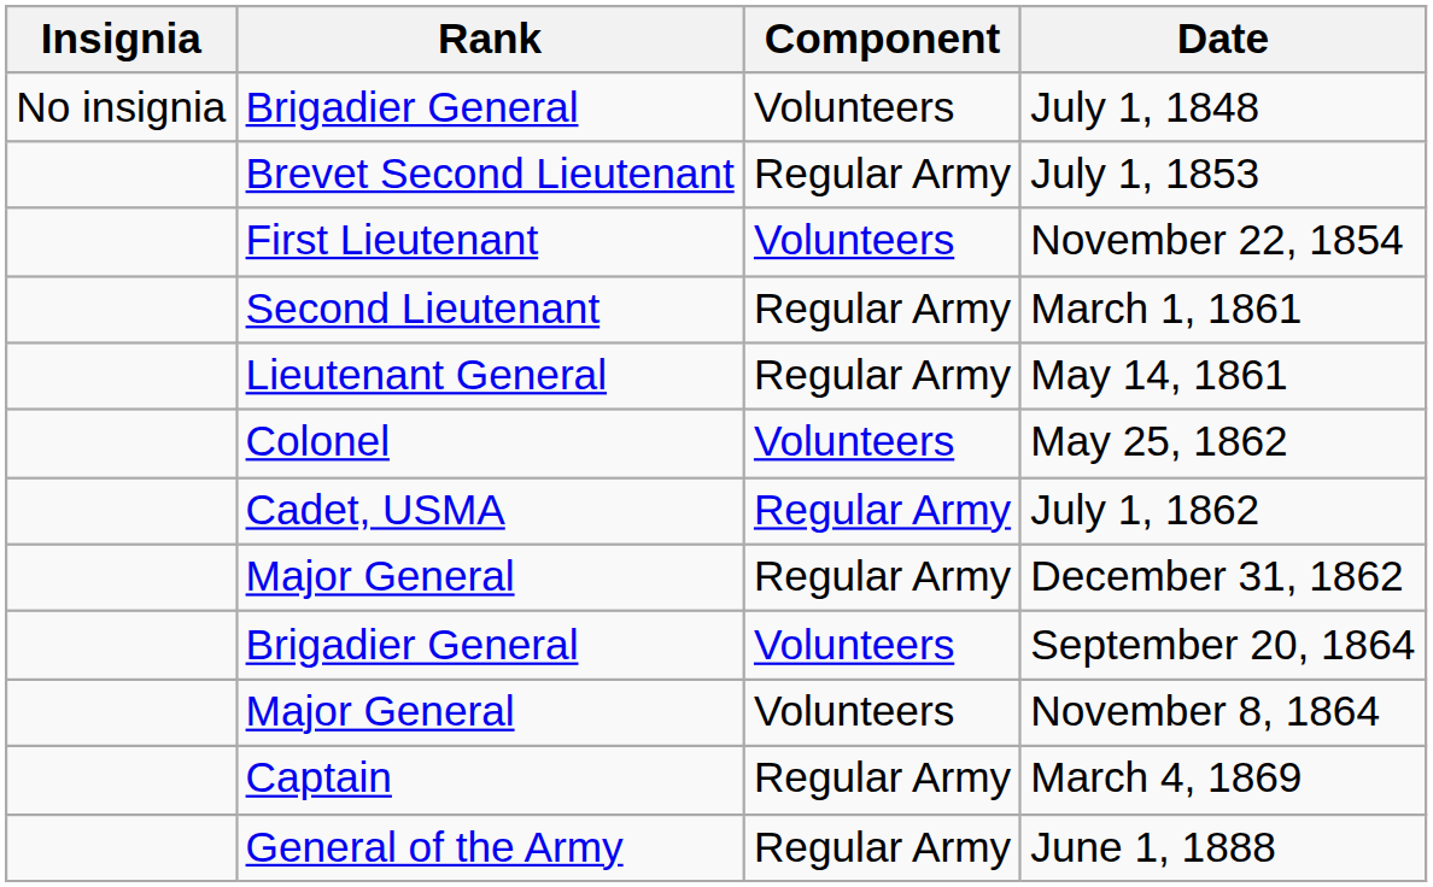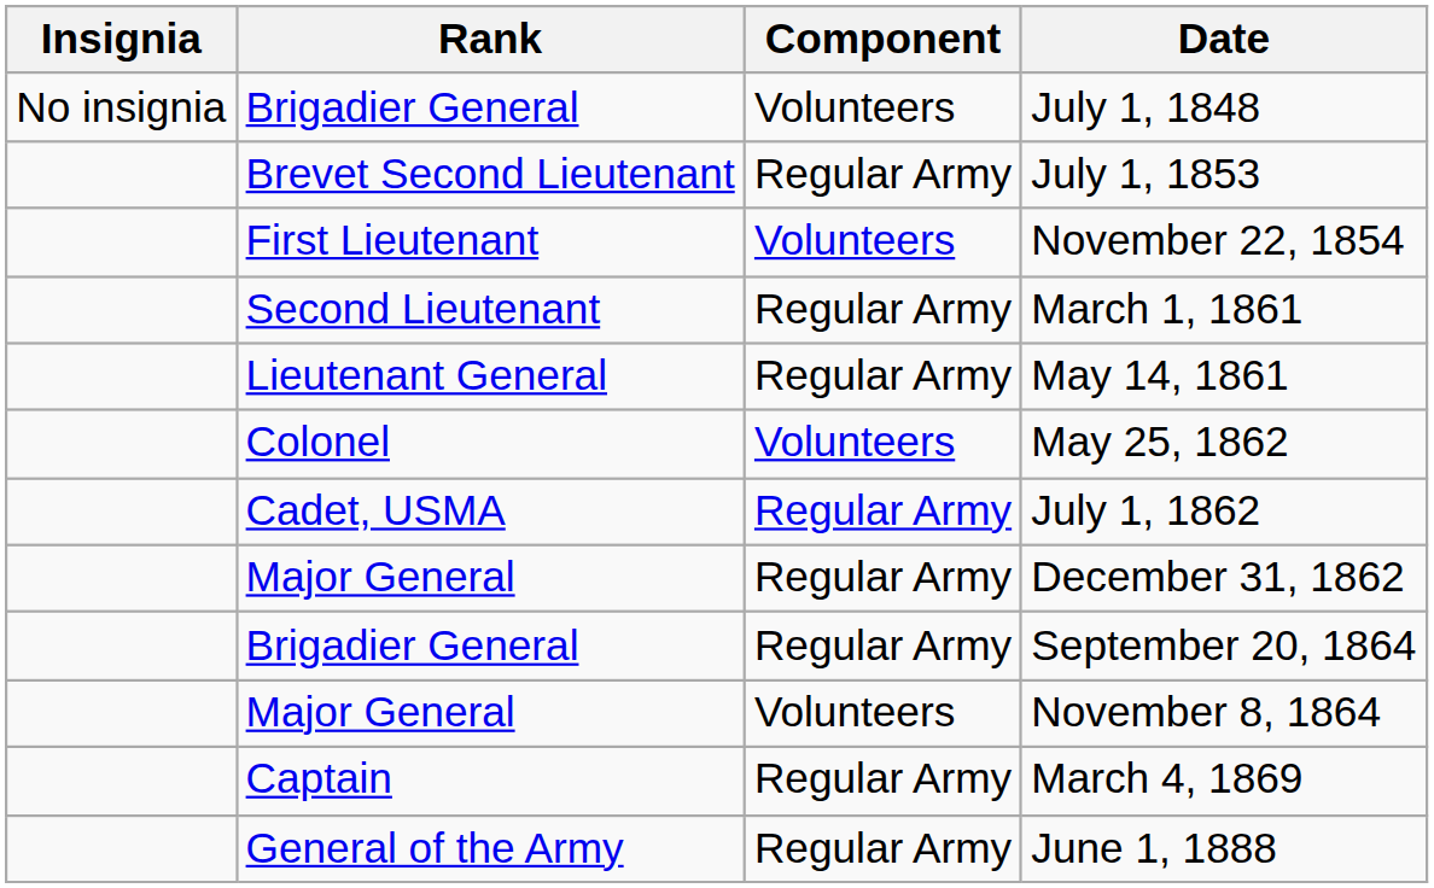September 20, 1864 | Component: Volunteers -> Regular Army
